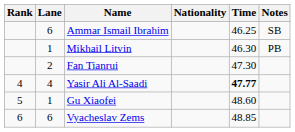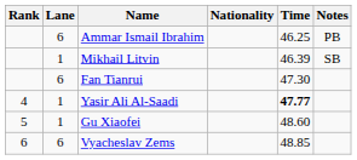Ammar Ismail Ibrahim | Notes: SB -> PB
Mikhail Litvin | Time: 46.30 -> 46.39
Mikhail Litvin | Notes: PB -> SB
Fan Tianrui | Lane: 2 -> 6
Yasir Ali Al-Saadi | Lane: 4 -> 1
